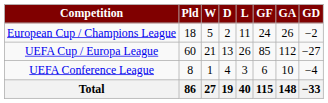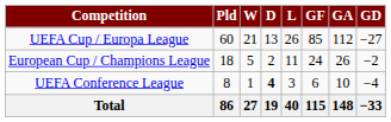rows swapped: European Cup / Champions League <-> UEFA Cup / Europa League
UEFA Conference League | D: normal -> bold
